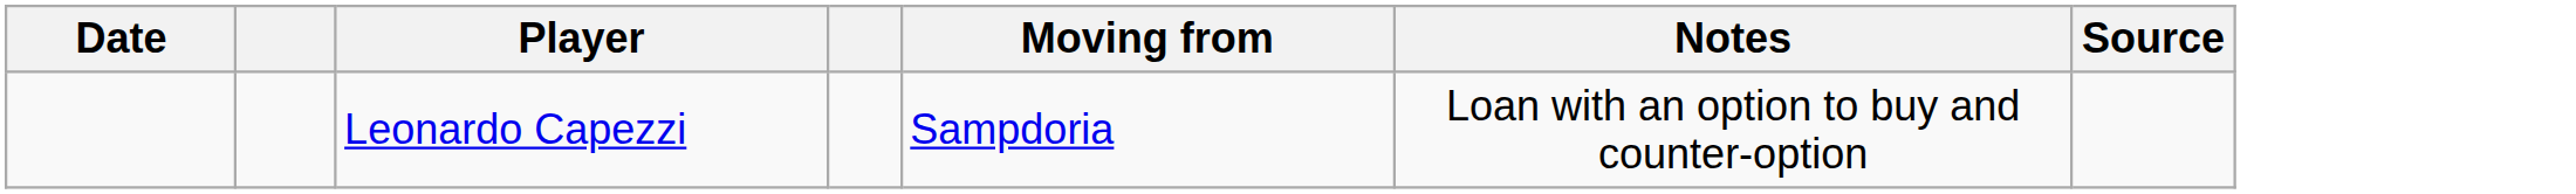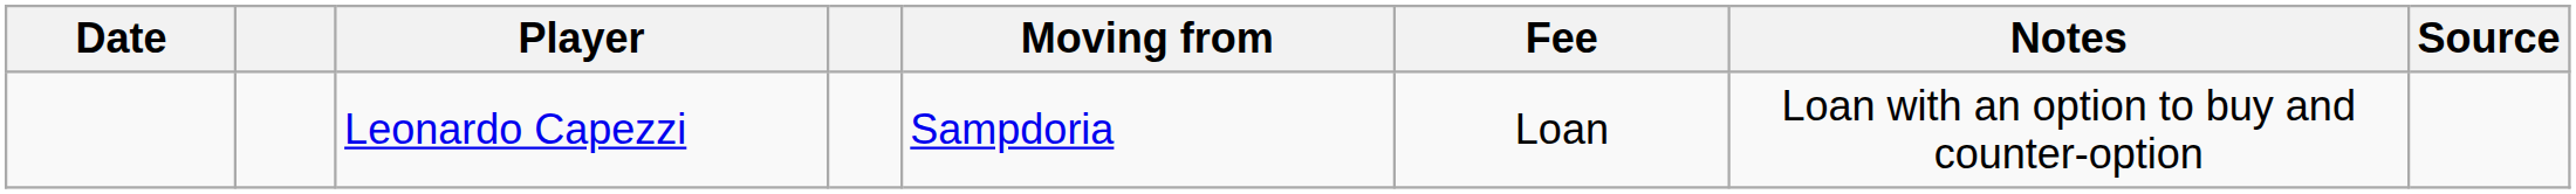+ column: Fee | Loan
